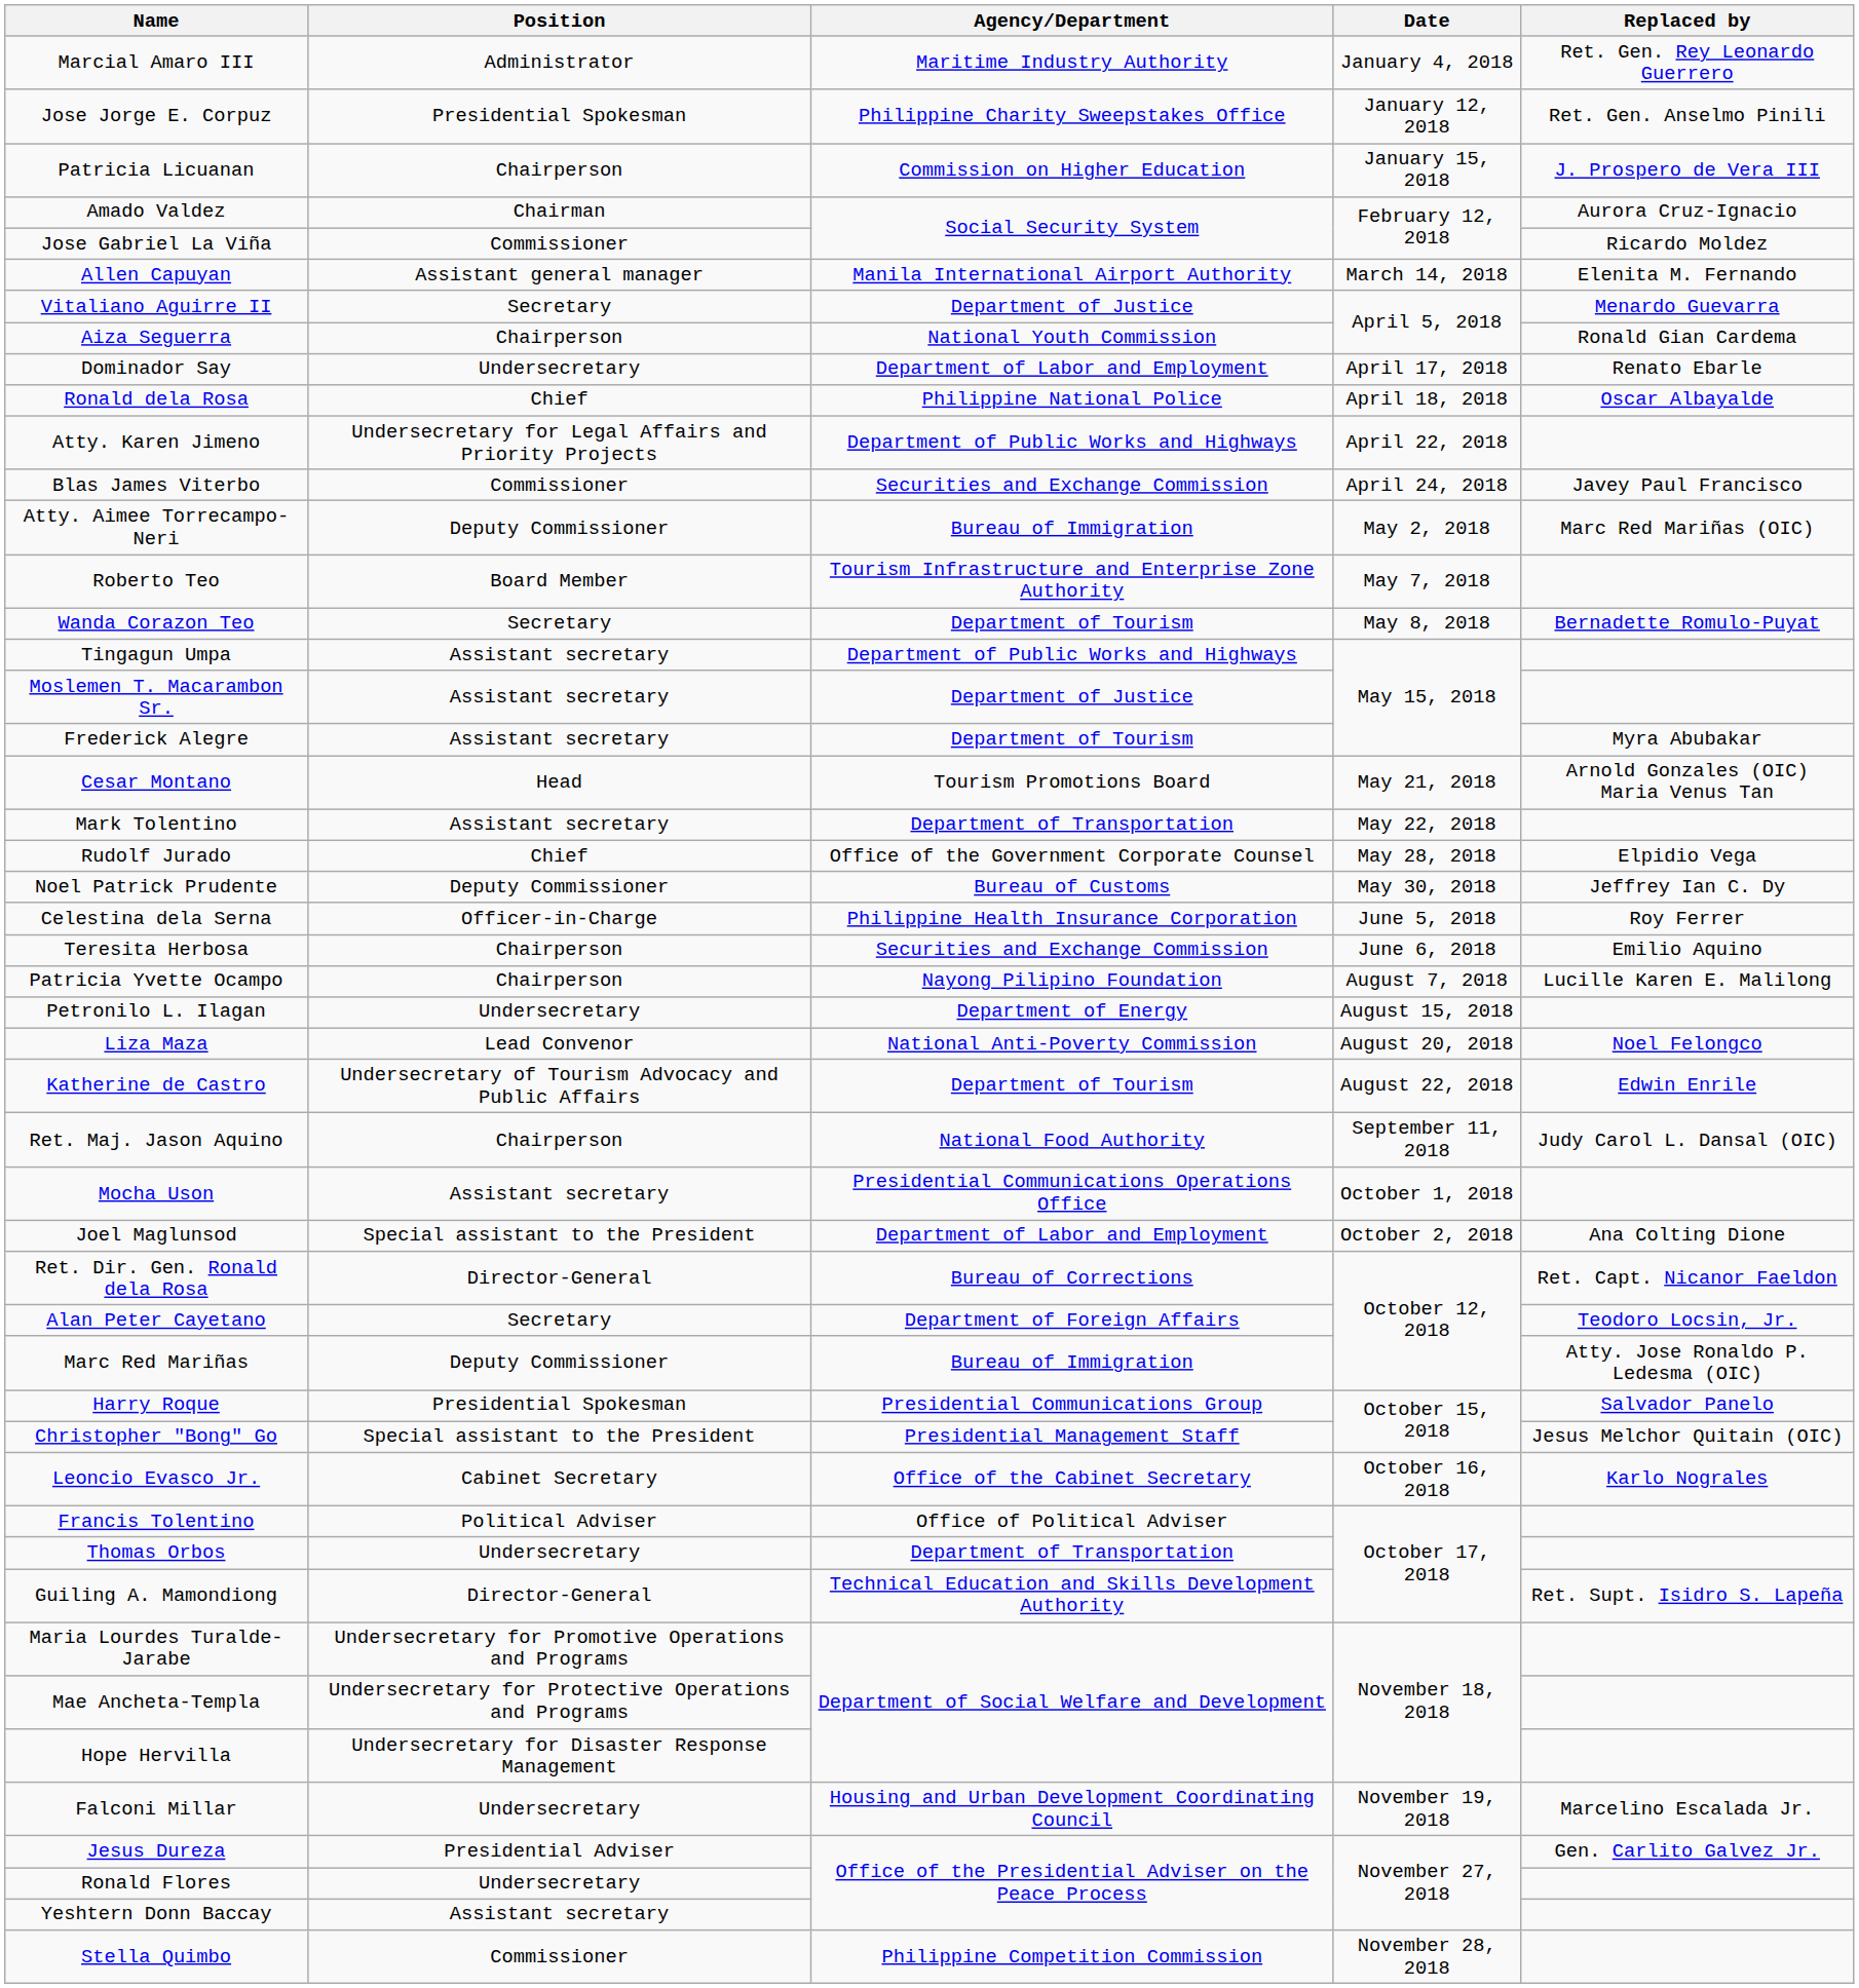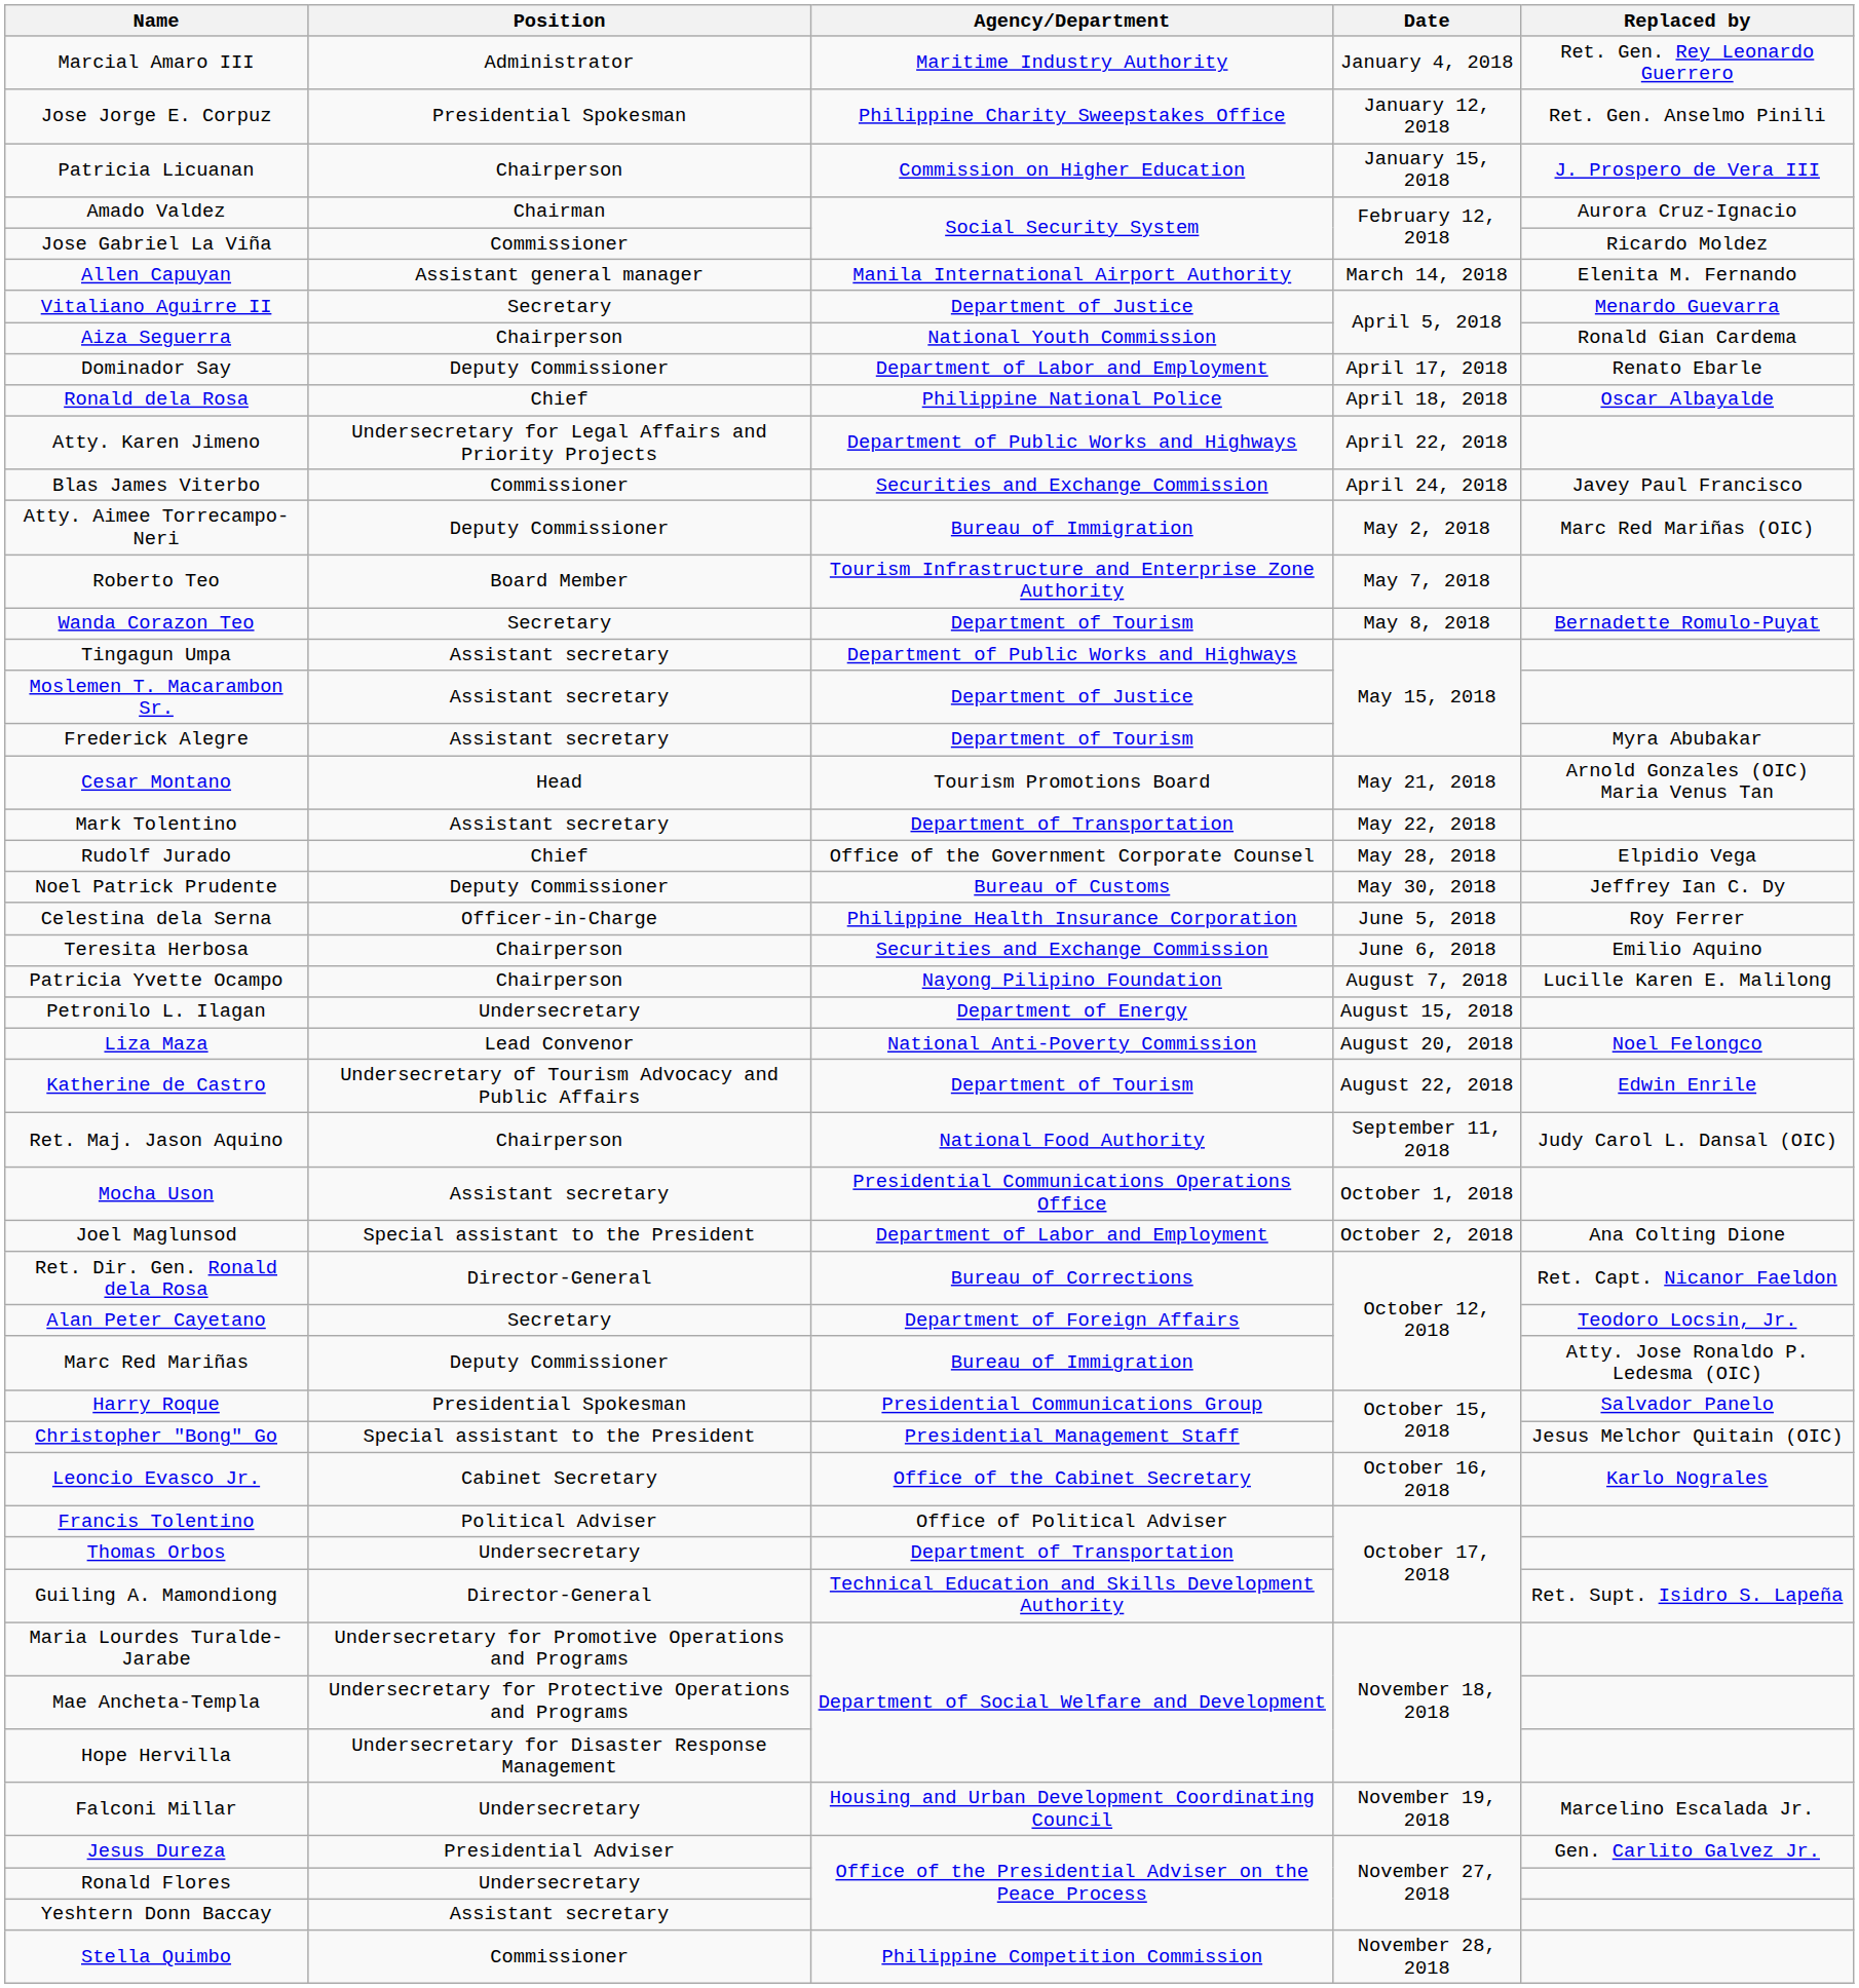Dominador Say | Position: Undersecretary -> Deputy Commissioner
